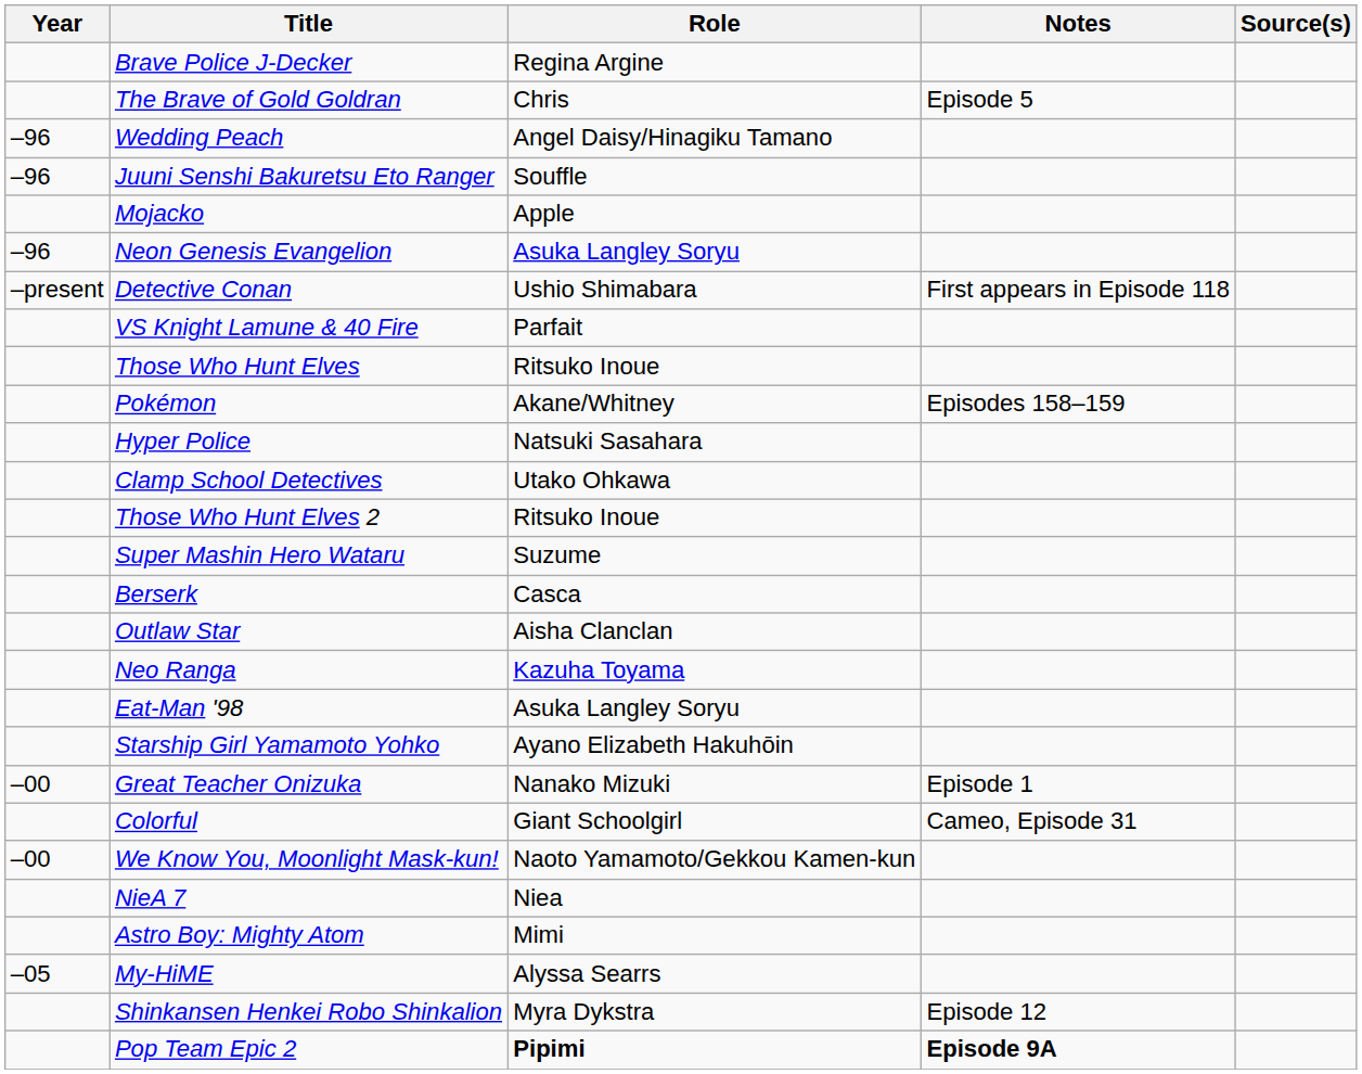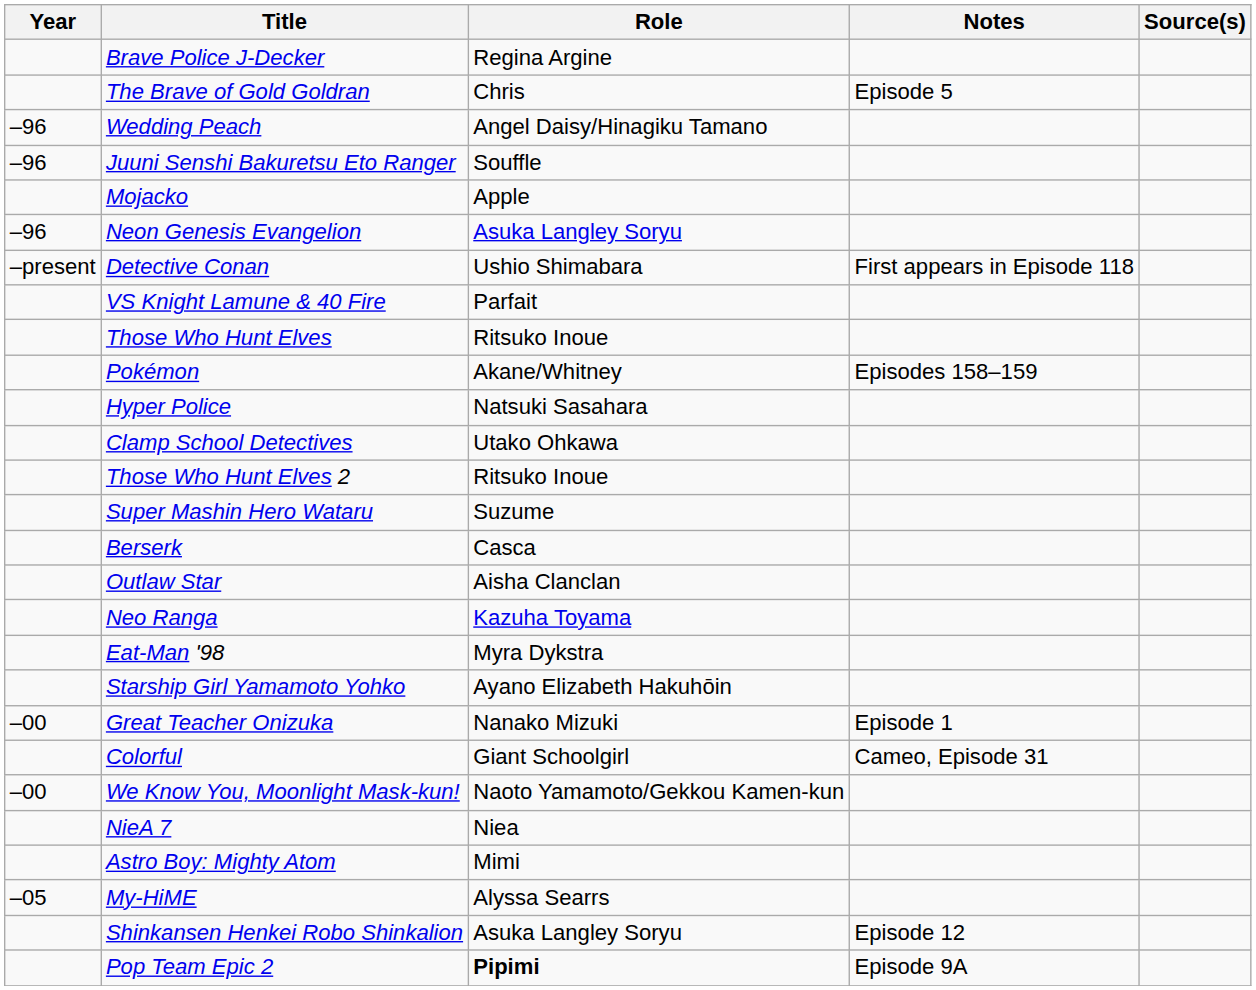Eat-Man '98 | Role: Asuka Langley Soryu -> Myra Dykstra
Shinkansen Henkei Robo Shinkalion | Role: Myra Dykstra -> Asuka Langley Soryu
Pop Team Epic 2 | Notes: bold -> normal
